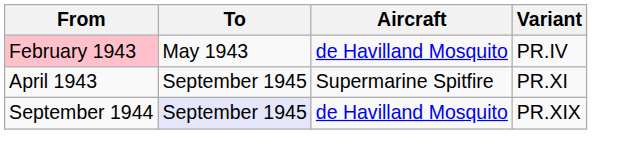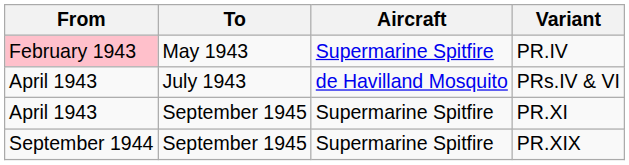PR.IV | Aircraft: de Havilland Mosquito -> Supermarine Spitfire
+ row: April 1943 | July 1943 | de Havilland Mosquito | PRs.IV & VI
PR.XIX | To: lavender background -> no background
PR.XIX | Aircraft: de Havilland Mosquito -> Supermarine Spitfire
